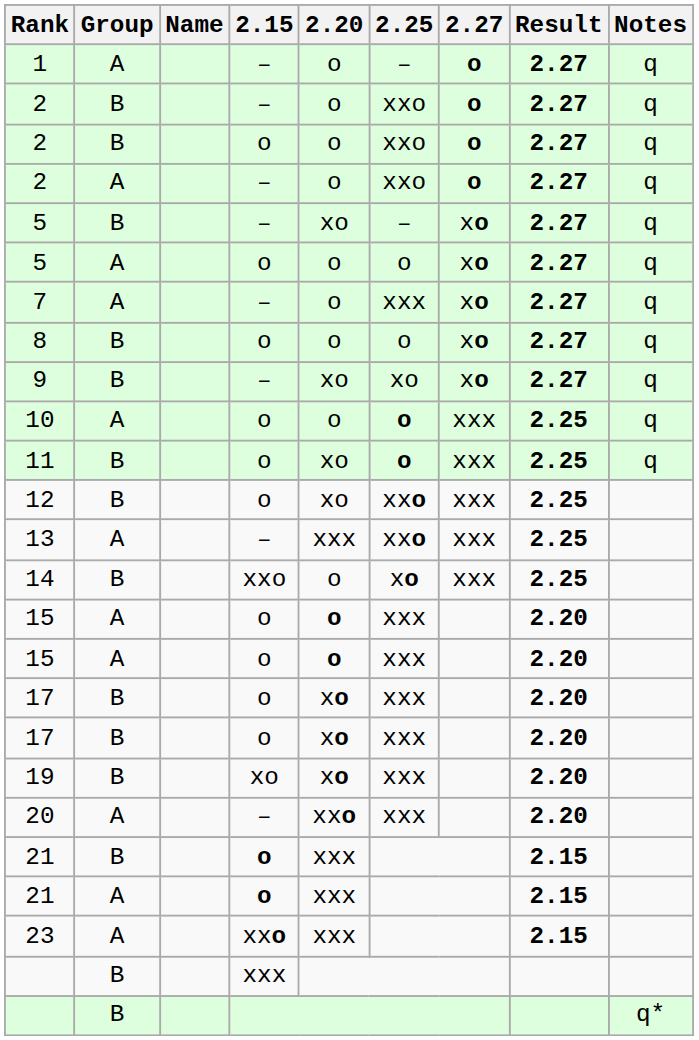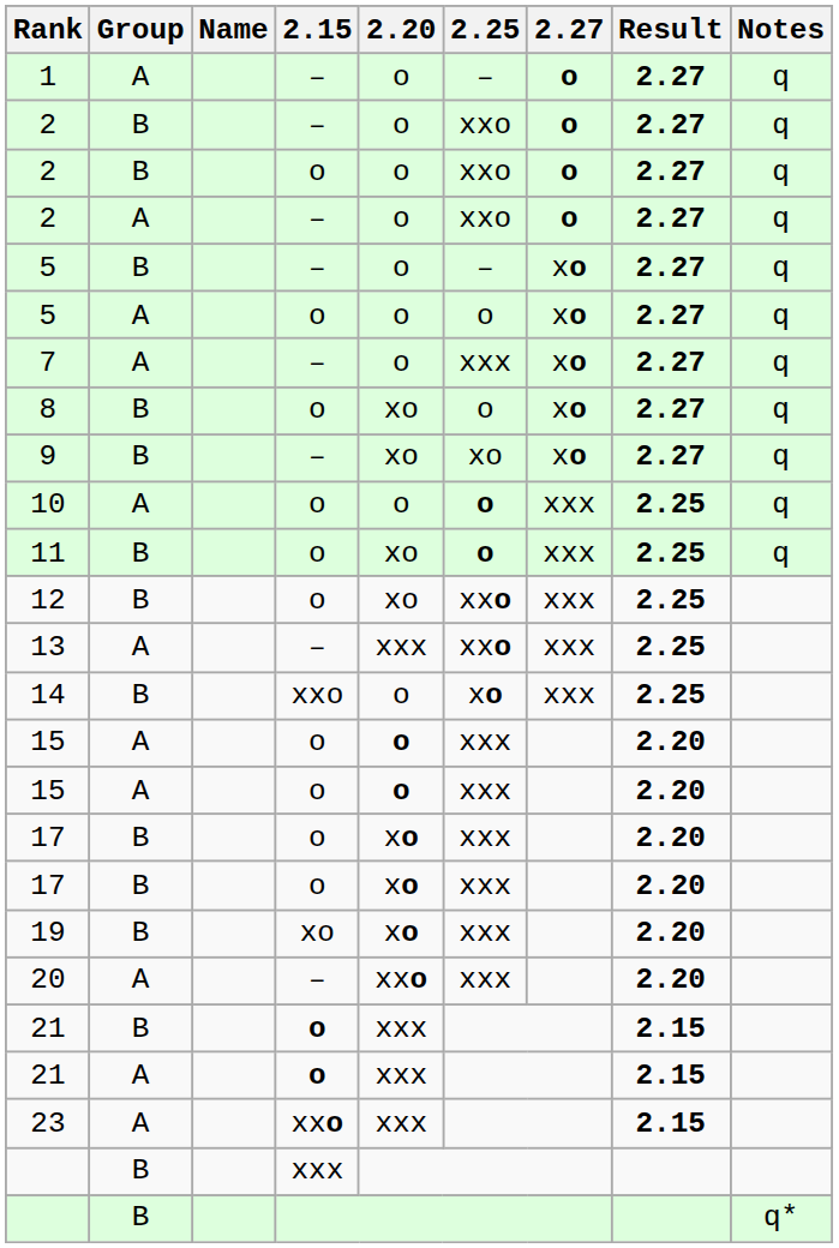5 / – | 2.20: xo -> o
8 | 2.20: o -> xo
